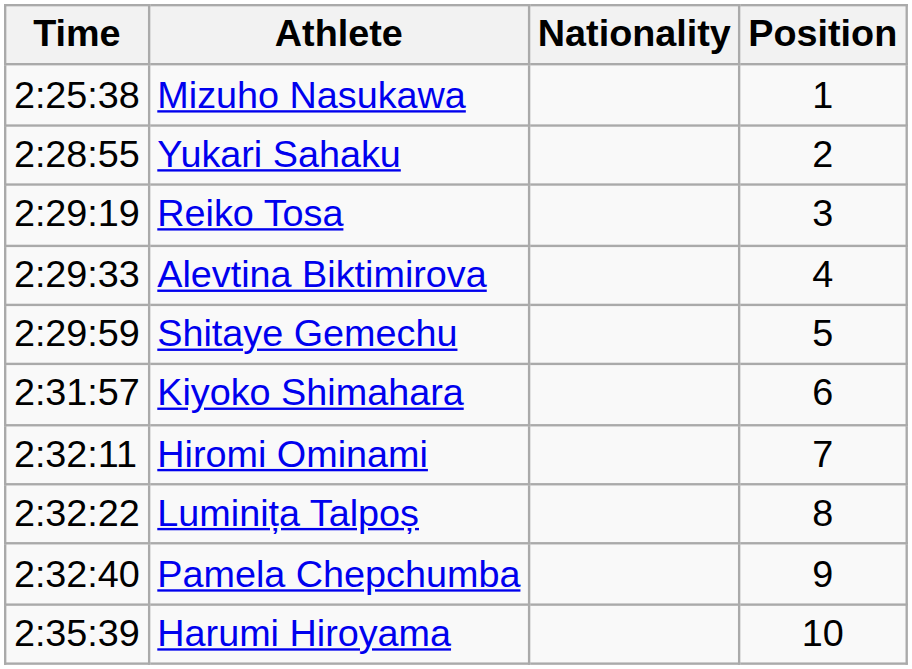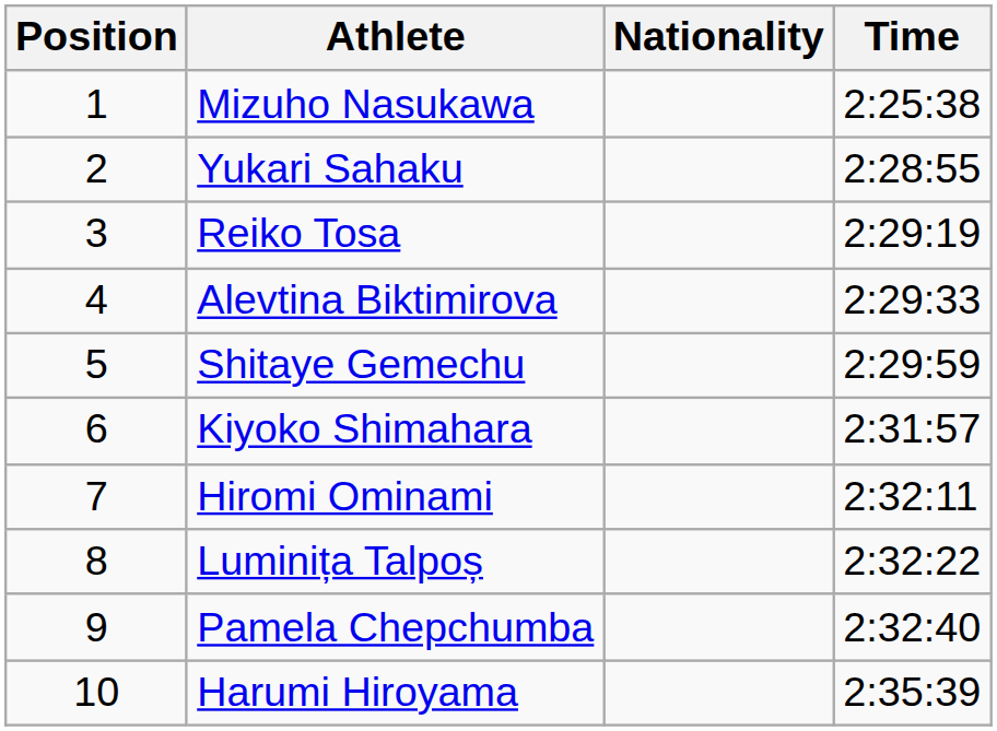columns swapped: Position <-> Time
